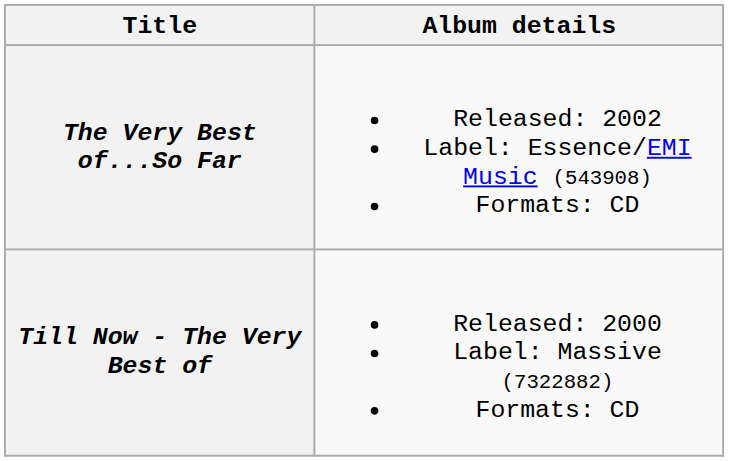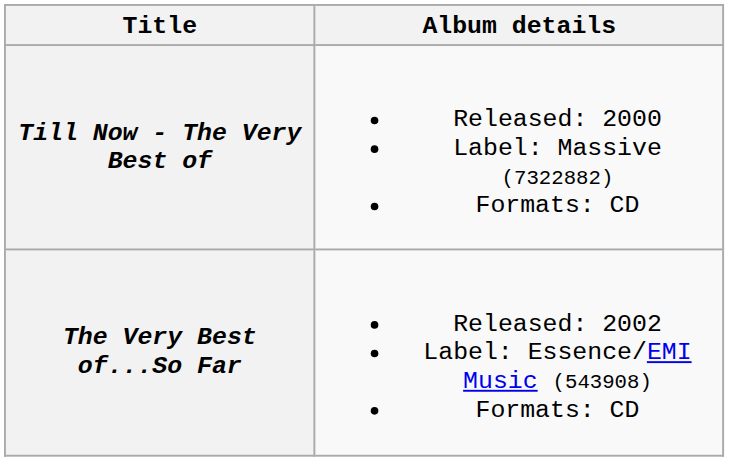rows swapped: Till Now - The Very Best of <-> The Very Best of...So Far
